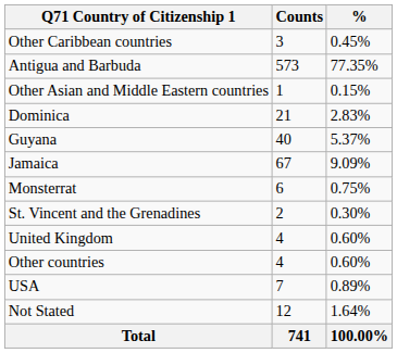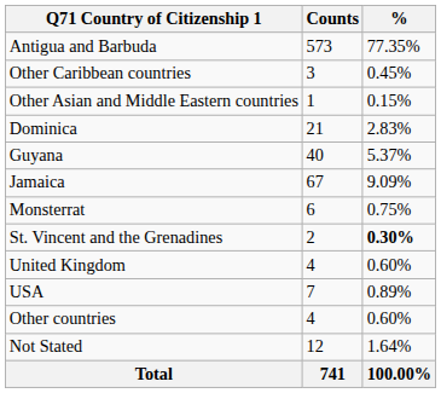rows swapped: Antigua and Barbuda <-> Other Caribbean countries
St. Vincent and the Grenadines | %: normal -> bold
rows swapped: USA <-> Other countries
